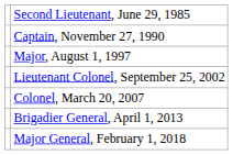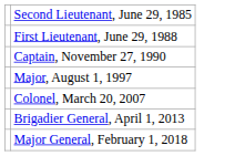+ row: First Lieutenant, June 29, 1988
- row: Lieutenant Colonel, September 25, 2002
